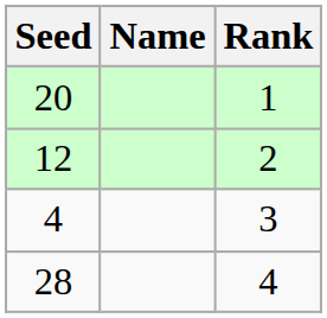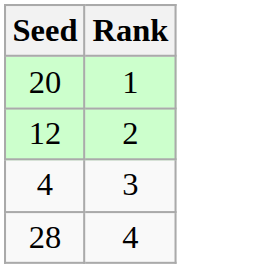- column: Name
